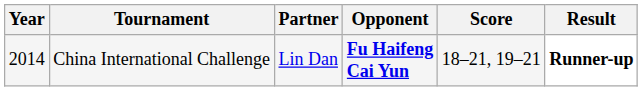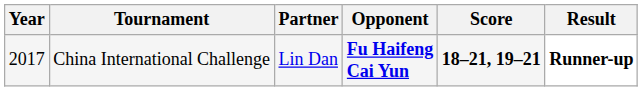China International Challenge | Year: 2014 -> 2017
China International Challenge | Score: normal -> bold
